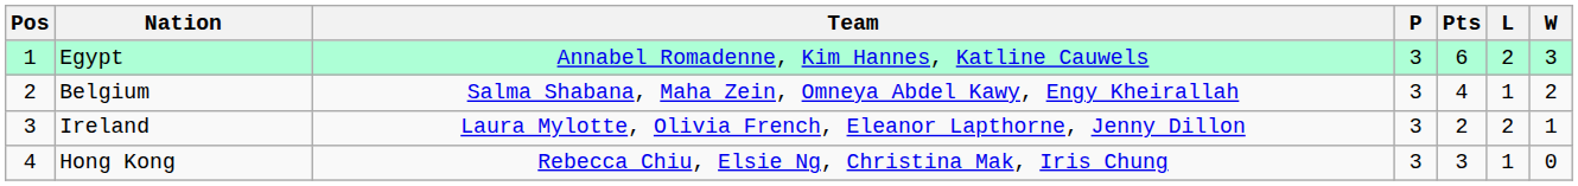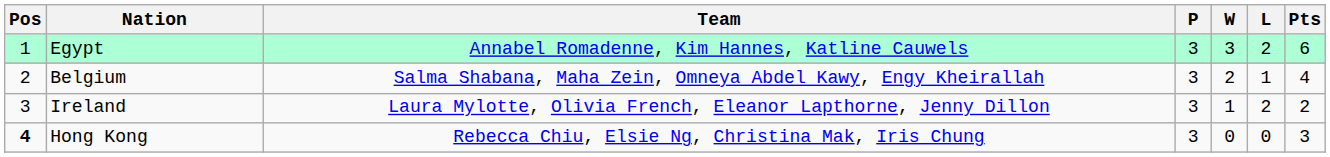columns swapped: W <-> Pts
Hong Kong | Pos: normal -> bold
Hong Kong | L: 1 -> 0
